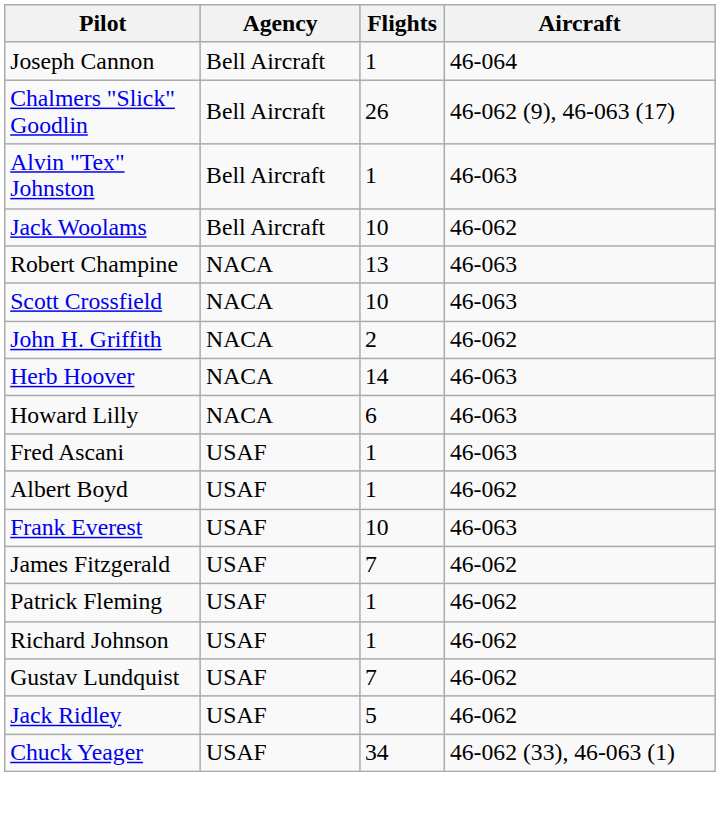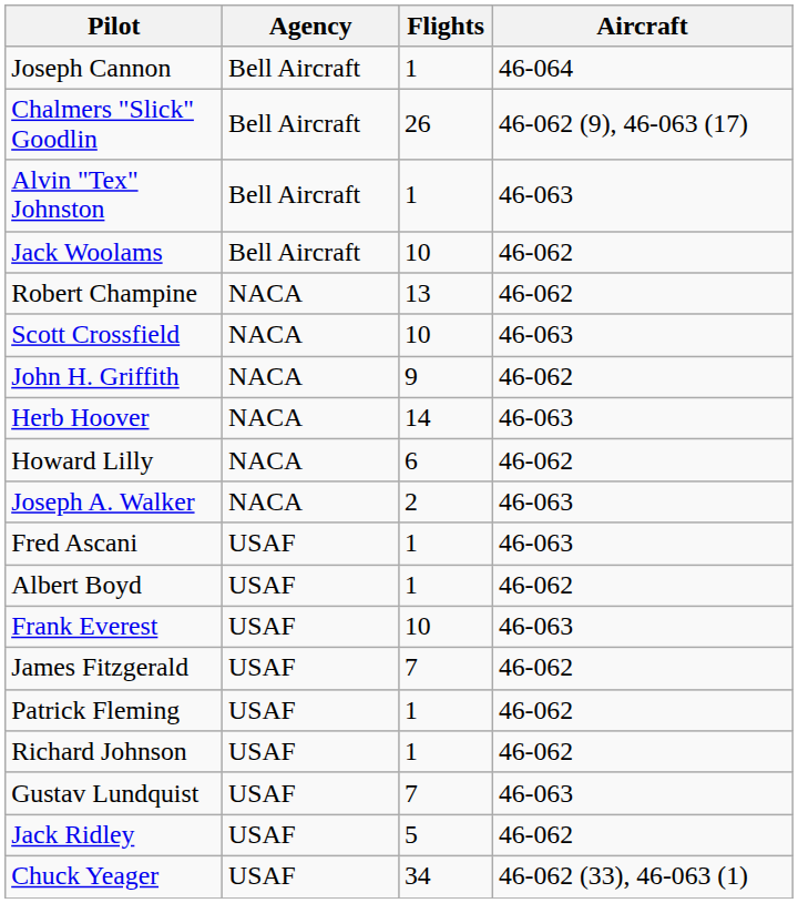Robert Champine | Aircraft: 46-063 -> 46-062
John H. Griffith | Flights: 2 -> 9
Howard Lilly | Aircraft: 46-063 -> 46-062
+ row: Joseph A. Walker | NACA | 2 | 46-063
Gustav Lundquist | Aircraft: 46-062 -> 46-063
